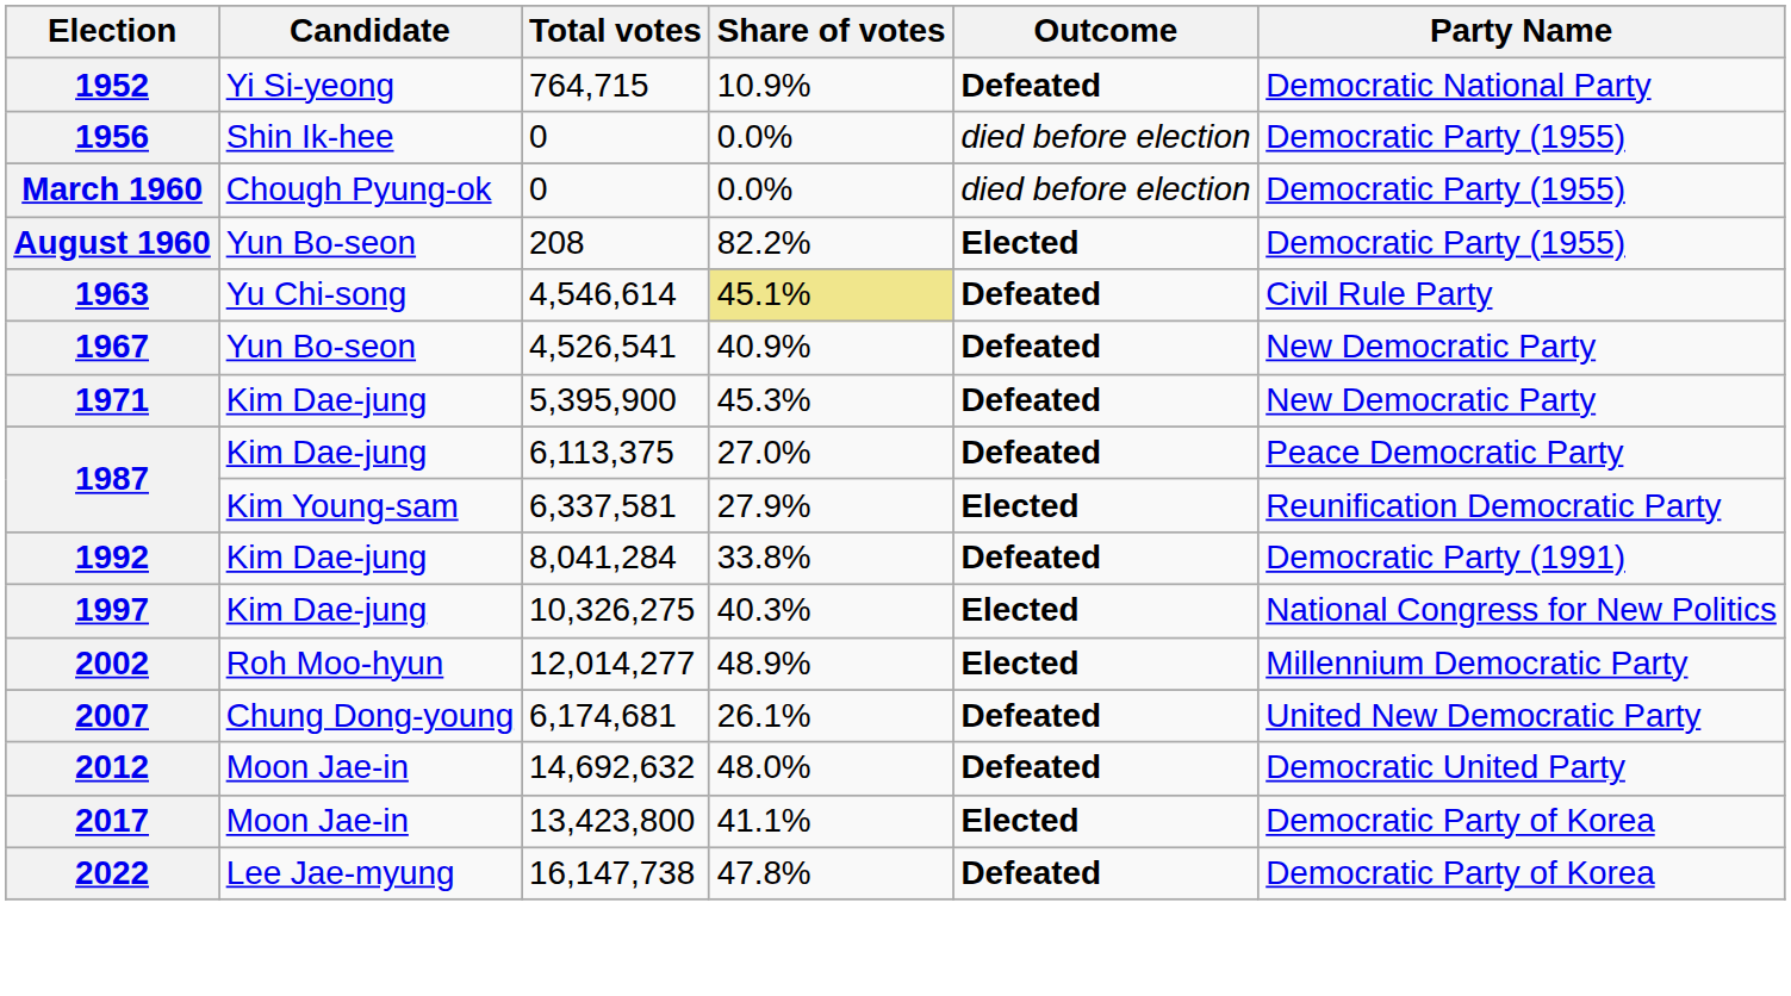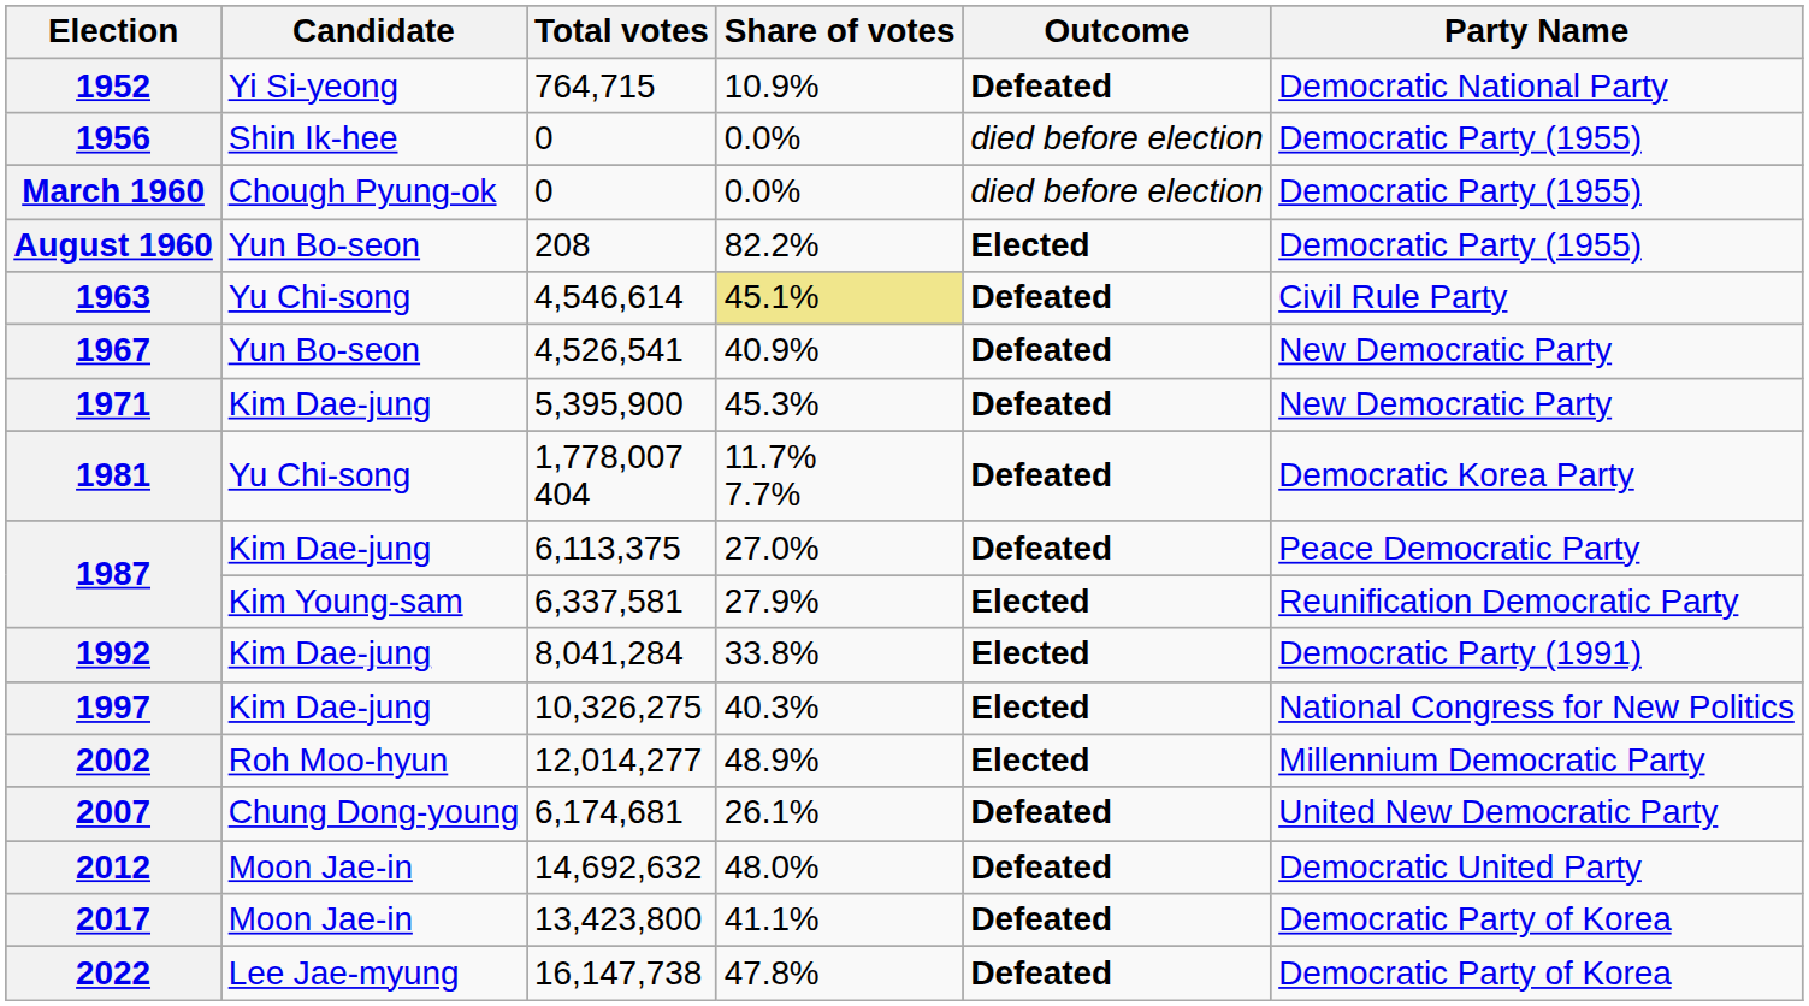+ row: 1981 | Yu Chi-song | 1,778,007 404 | 11.7% 7.7% | Defeated | Democratic Korea Party
1992 | Outcome: Defeated -> Elected
2017 | Outcome: Elected -> Defeated
